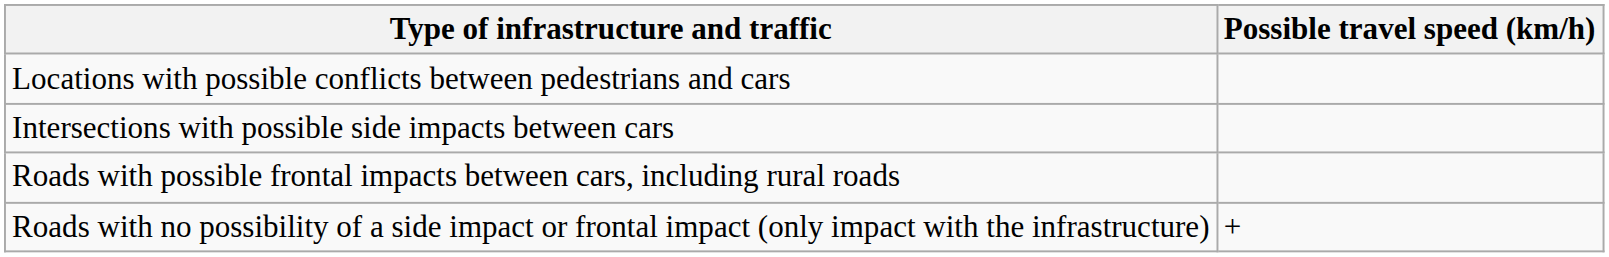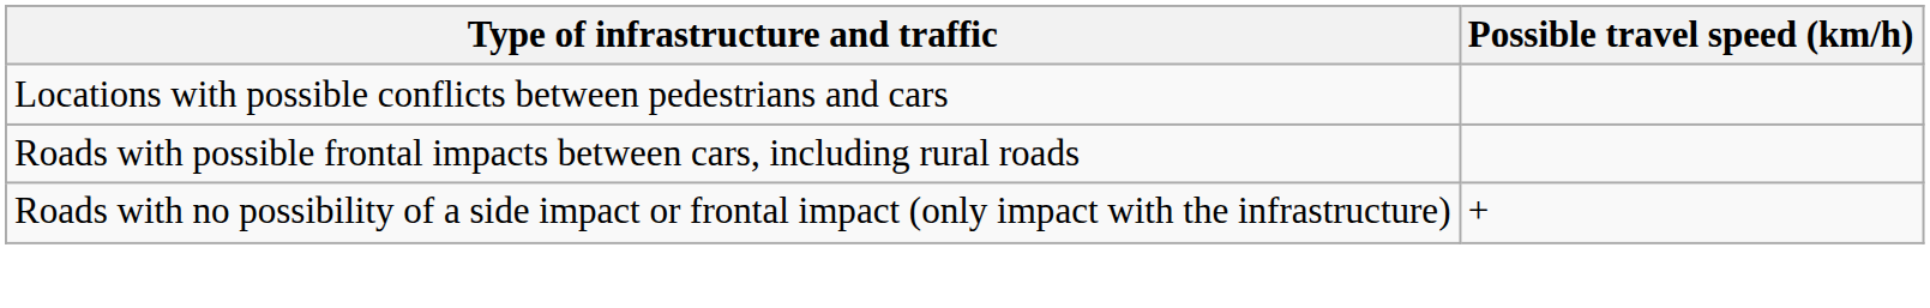- row: Intersections with possible side impacts between cars
